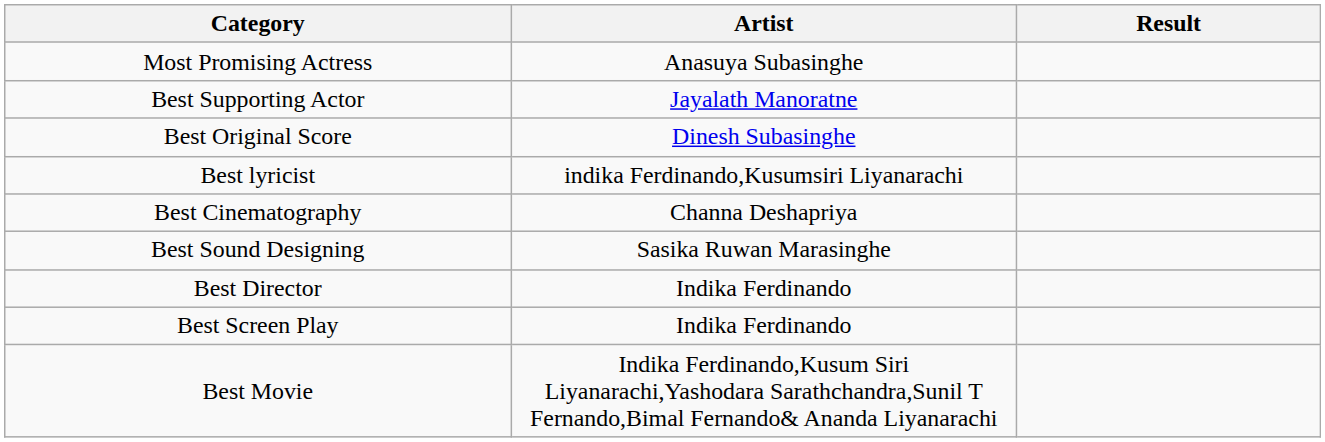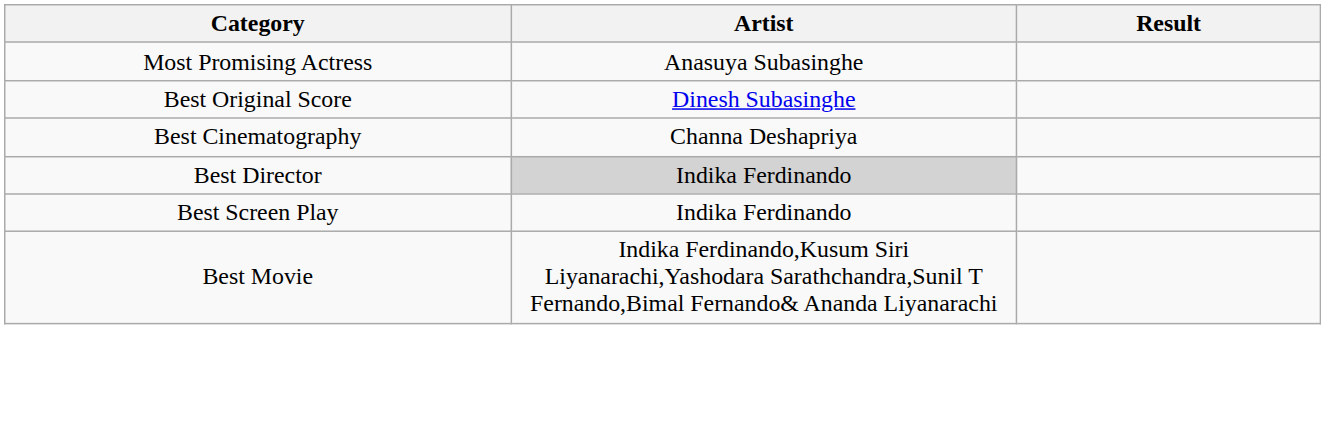- row: Best Supporting Actor | Jayalath Manoratne
- row: Best lyricist | indika Ferdinando,Kusumsiri Liyanarachi
- row: Best Sound Designing | Sasika Ruwan Marasinghe
Best Director | Artist: no background -> lightgrey background
